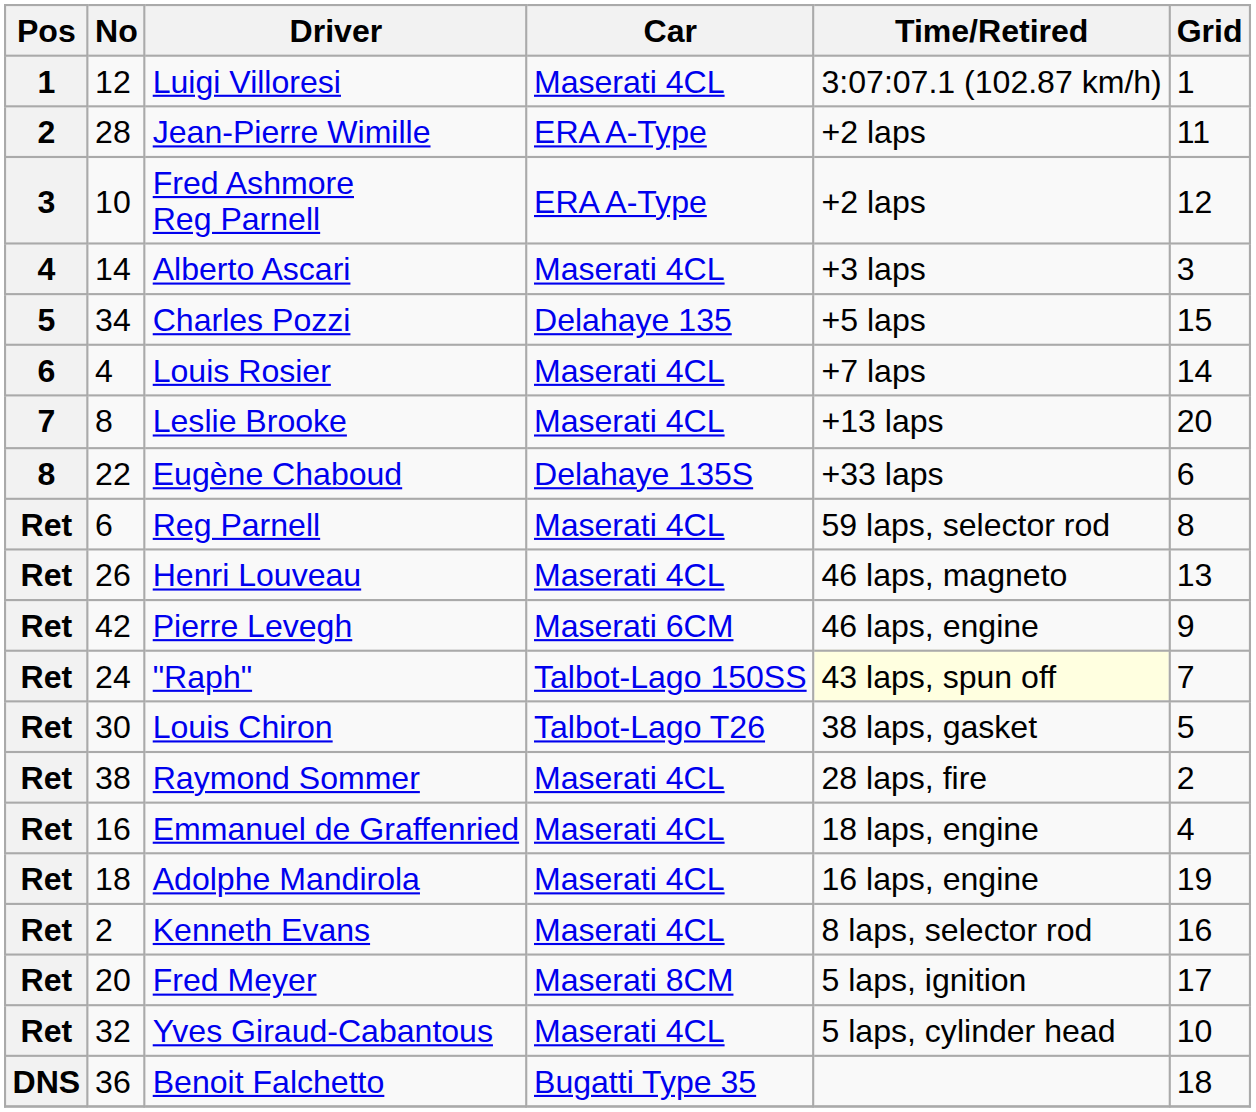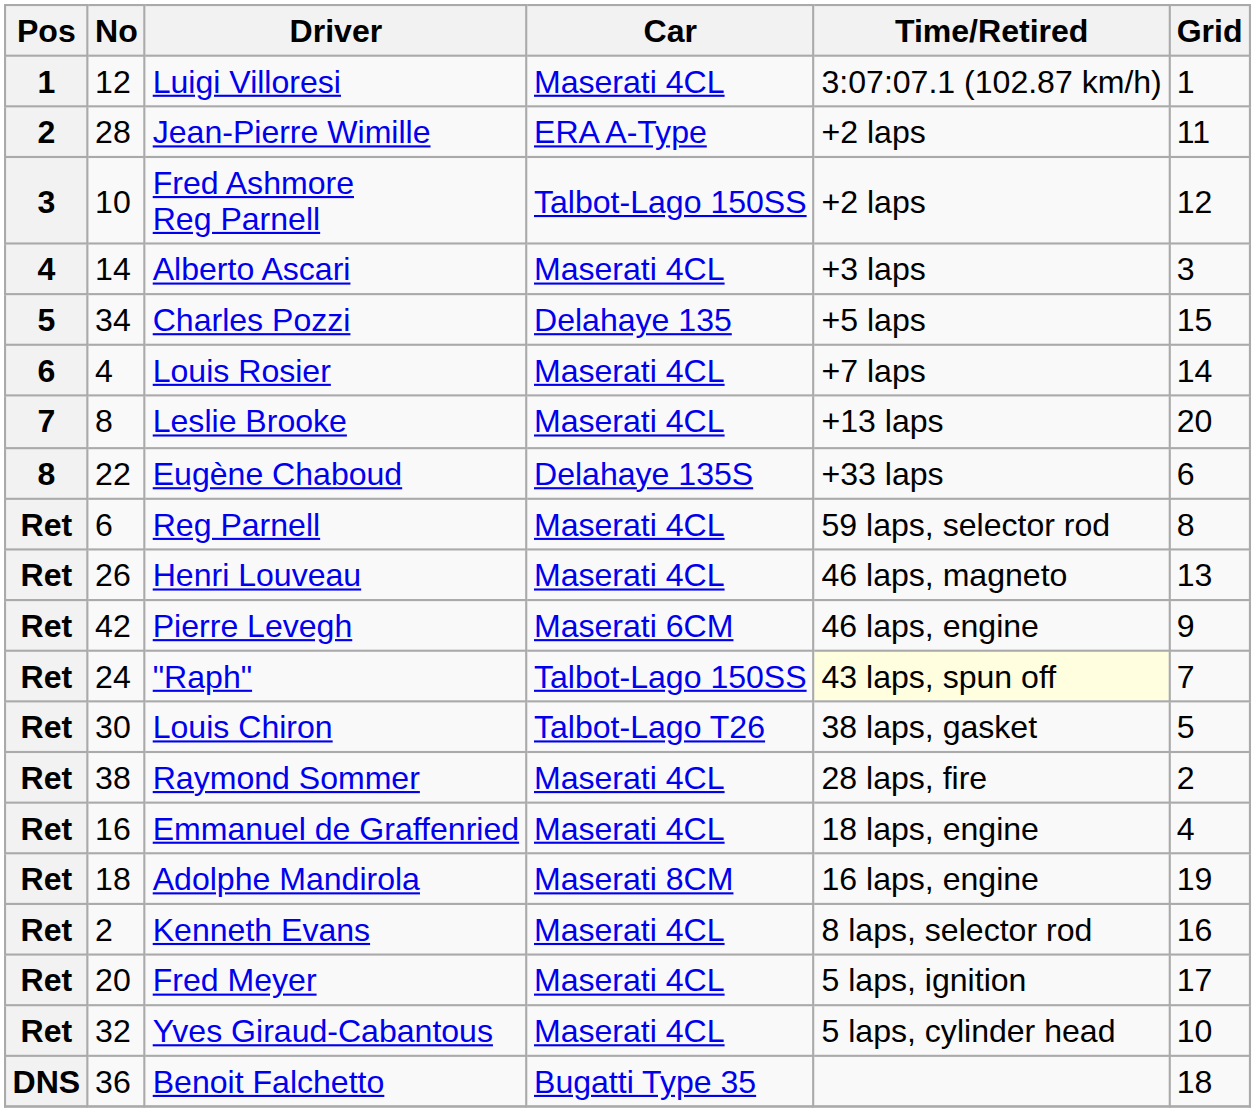Fred Ashmore Reg Parnell | Car: ERA A-Type -> Talbot-Lago 150SS
Adolphe Mandirola | Car: Maserati 4CL -> Maserati 8CM
Fred Meyer | Car: Maserati 8CM -> Maserati 4CL
